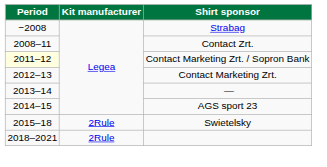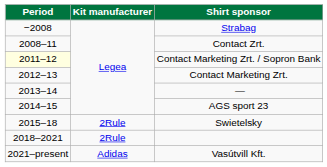+ row: 2021–present | Adidas | Vasútvill Kft.
